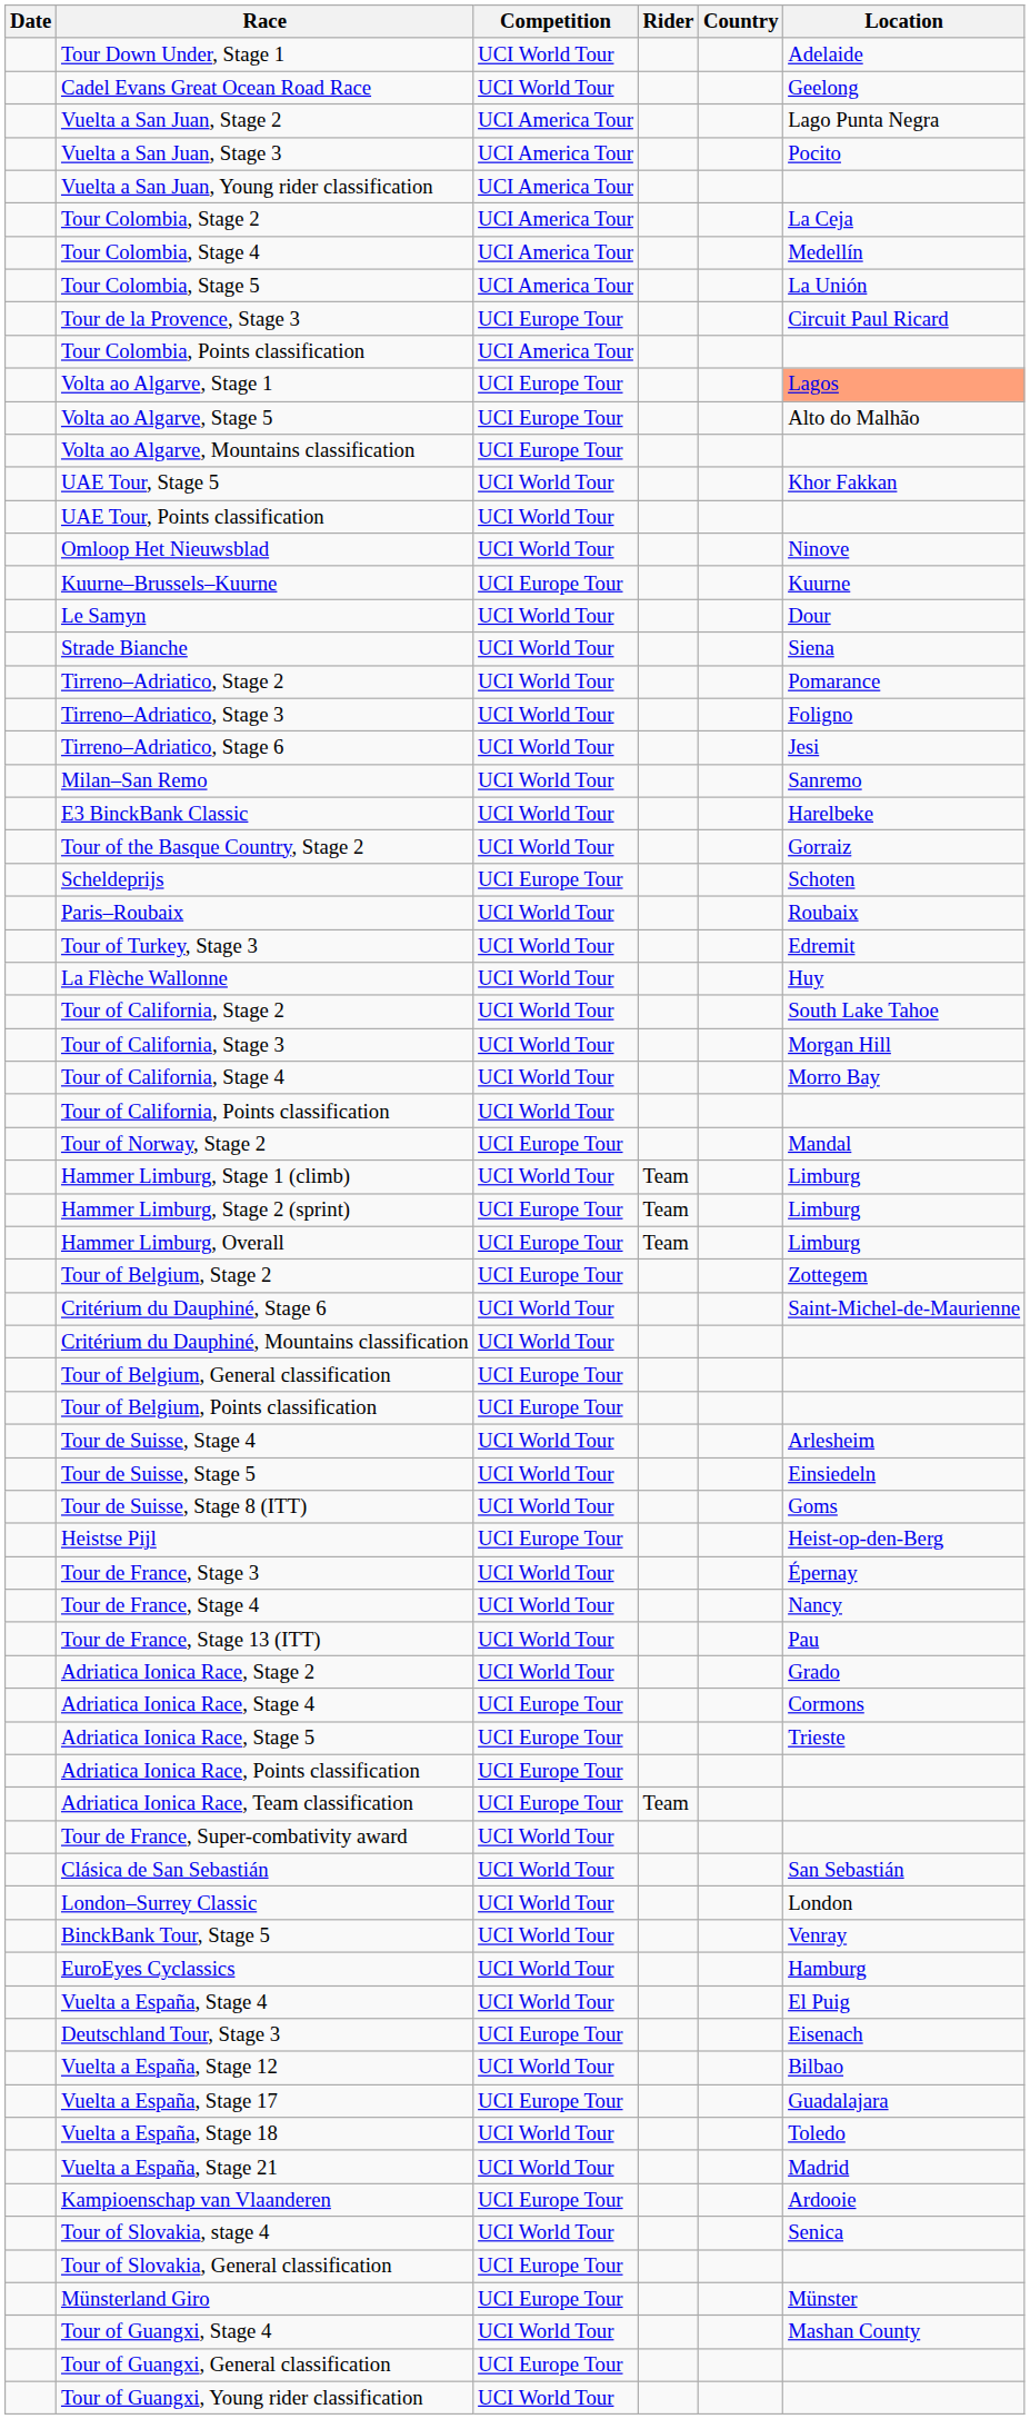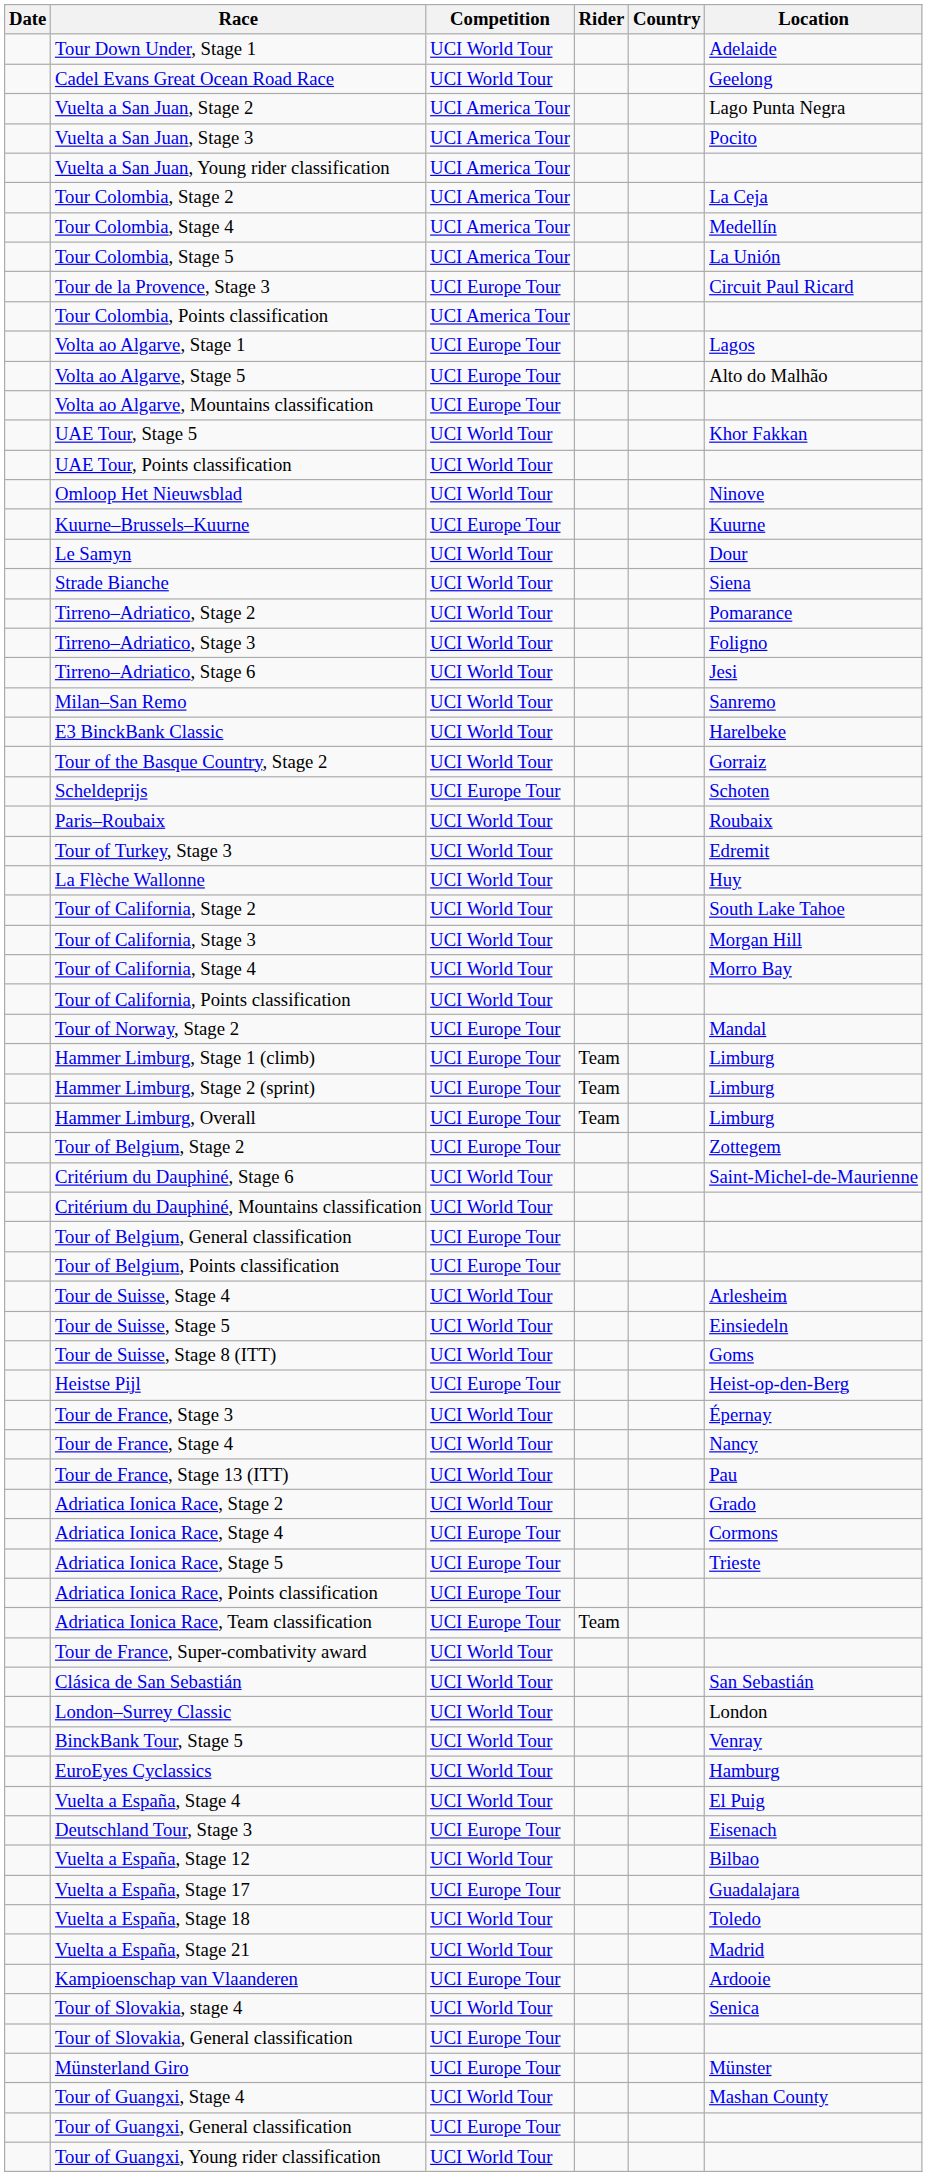Volta ao Algarve, Stage 1 | Location: lightsalmon background -> no background
Hammer Limburg, Stage 1 (climb) | Competition: UCI World Tour -> UCI Europe Tour
